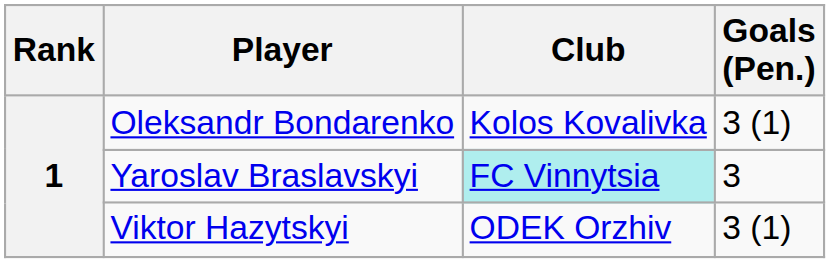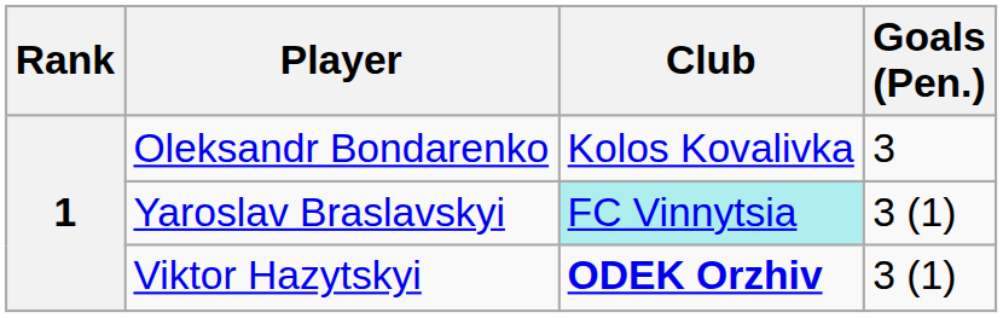Oleksandr Bondarenko | Goals (Pen.): 3 (1) -> 3
Yaroslav Braslavskyi | Goals (Pen.): 3 -> 3 (1)
Viktor Hazytskyi | Club: normal -> bold
